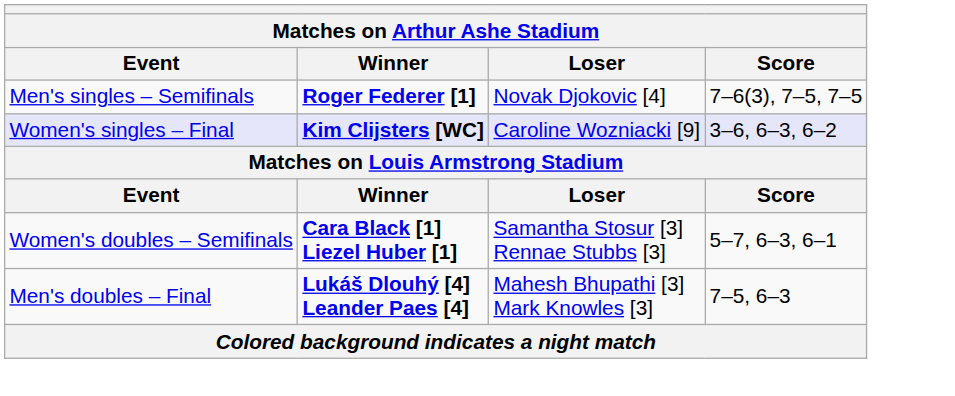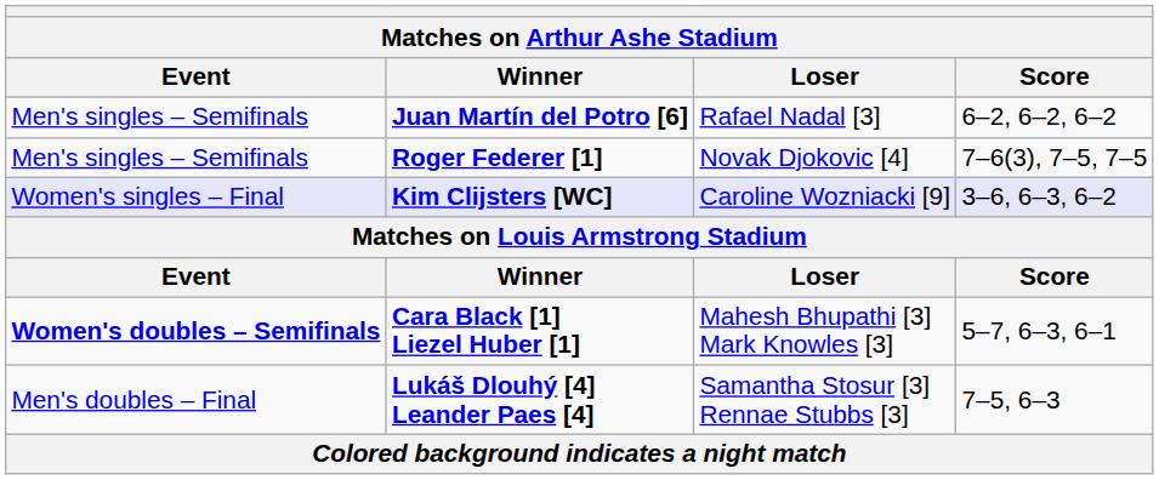+ row: Men's singles – Semifinals | Juan Martín del Potro [6] | Rafael Nadal [3] | 6–2, 6–2, 6–2
Cara Black [1] Liezel Huber [1] | Event: normal -> bold
Cara Black [1] Liezel Huber [1] | Loser: Samantha Stosur [3] Rennae Stubbs [3] -> Mahesh Bhupathi [3] Mark Knowles [3]
Lukáš Dlouhý [4] Leander Paes [4] | Loser: Mahesh Bhupathi [3] Mark Knowles [3] -> Samantha Stosur [3] Rennae Stubbs [3]
